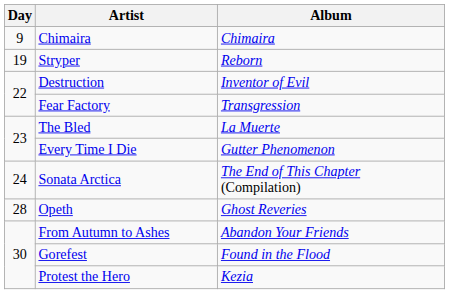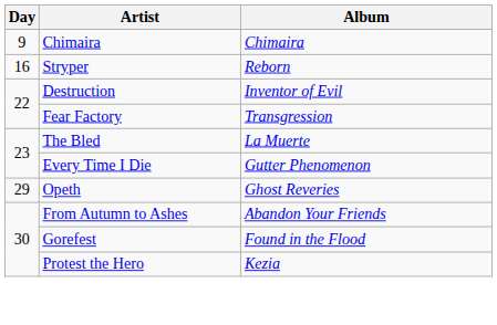Stryper | Day: 19 -> 16
- row: 24 | Sonata Arctica | The End of This Chapter (Compilation)
Opeth | Day: 28 -> 29
